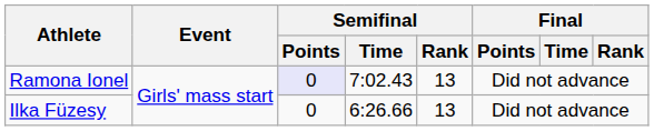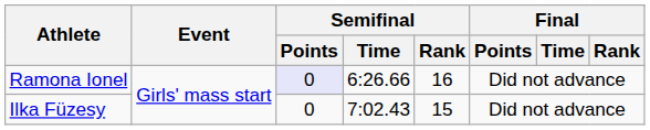Ramona Ionel | Semifinal / Time: 7:02.43 -> 6:26.66
Ramona Ionel | Semifinal / Rank: 13 -> 16
Ilka Füzesy | Semifinal / Time: 6:26.66 -> 7:02.43
Ilka Füzesy | Semifinal / Rank: 13 -> 15
